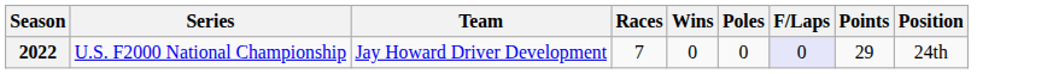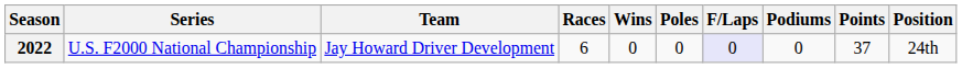+ column: Podiums | 0
2022 | Races: 7 -> 6
2022 | Points: 29 -> 37
